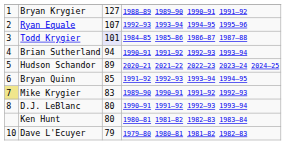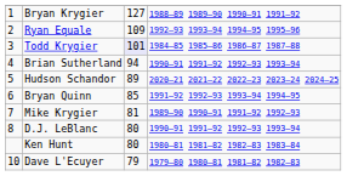Ryan Equale | column 3: 107 -> 109
Mike Krygier | column 1: khaki background -> no background
Mike Krygier | column 3: 83 -> 81
